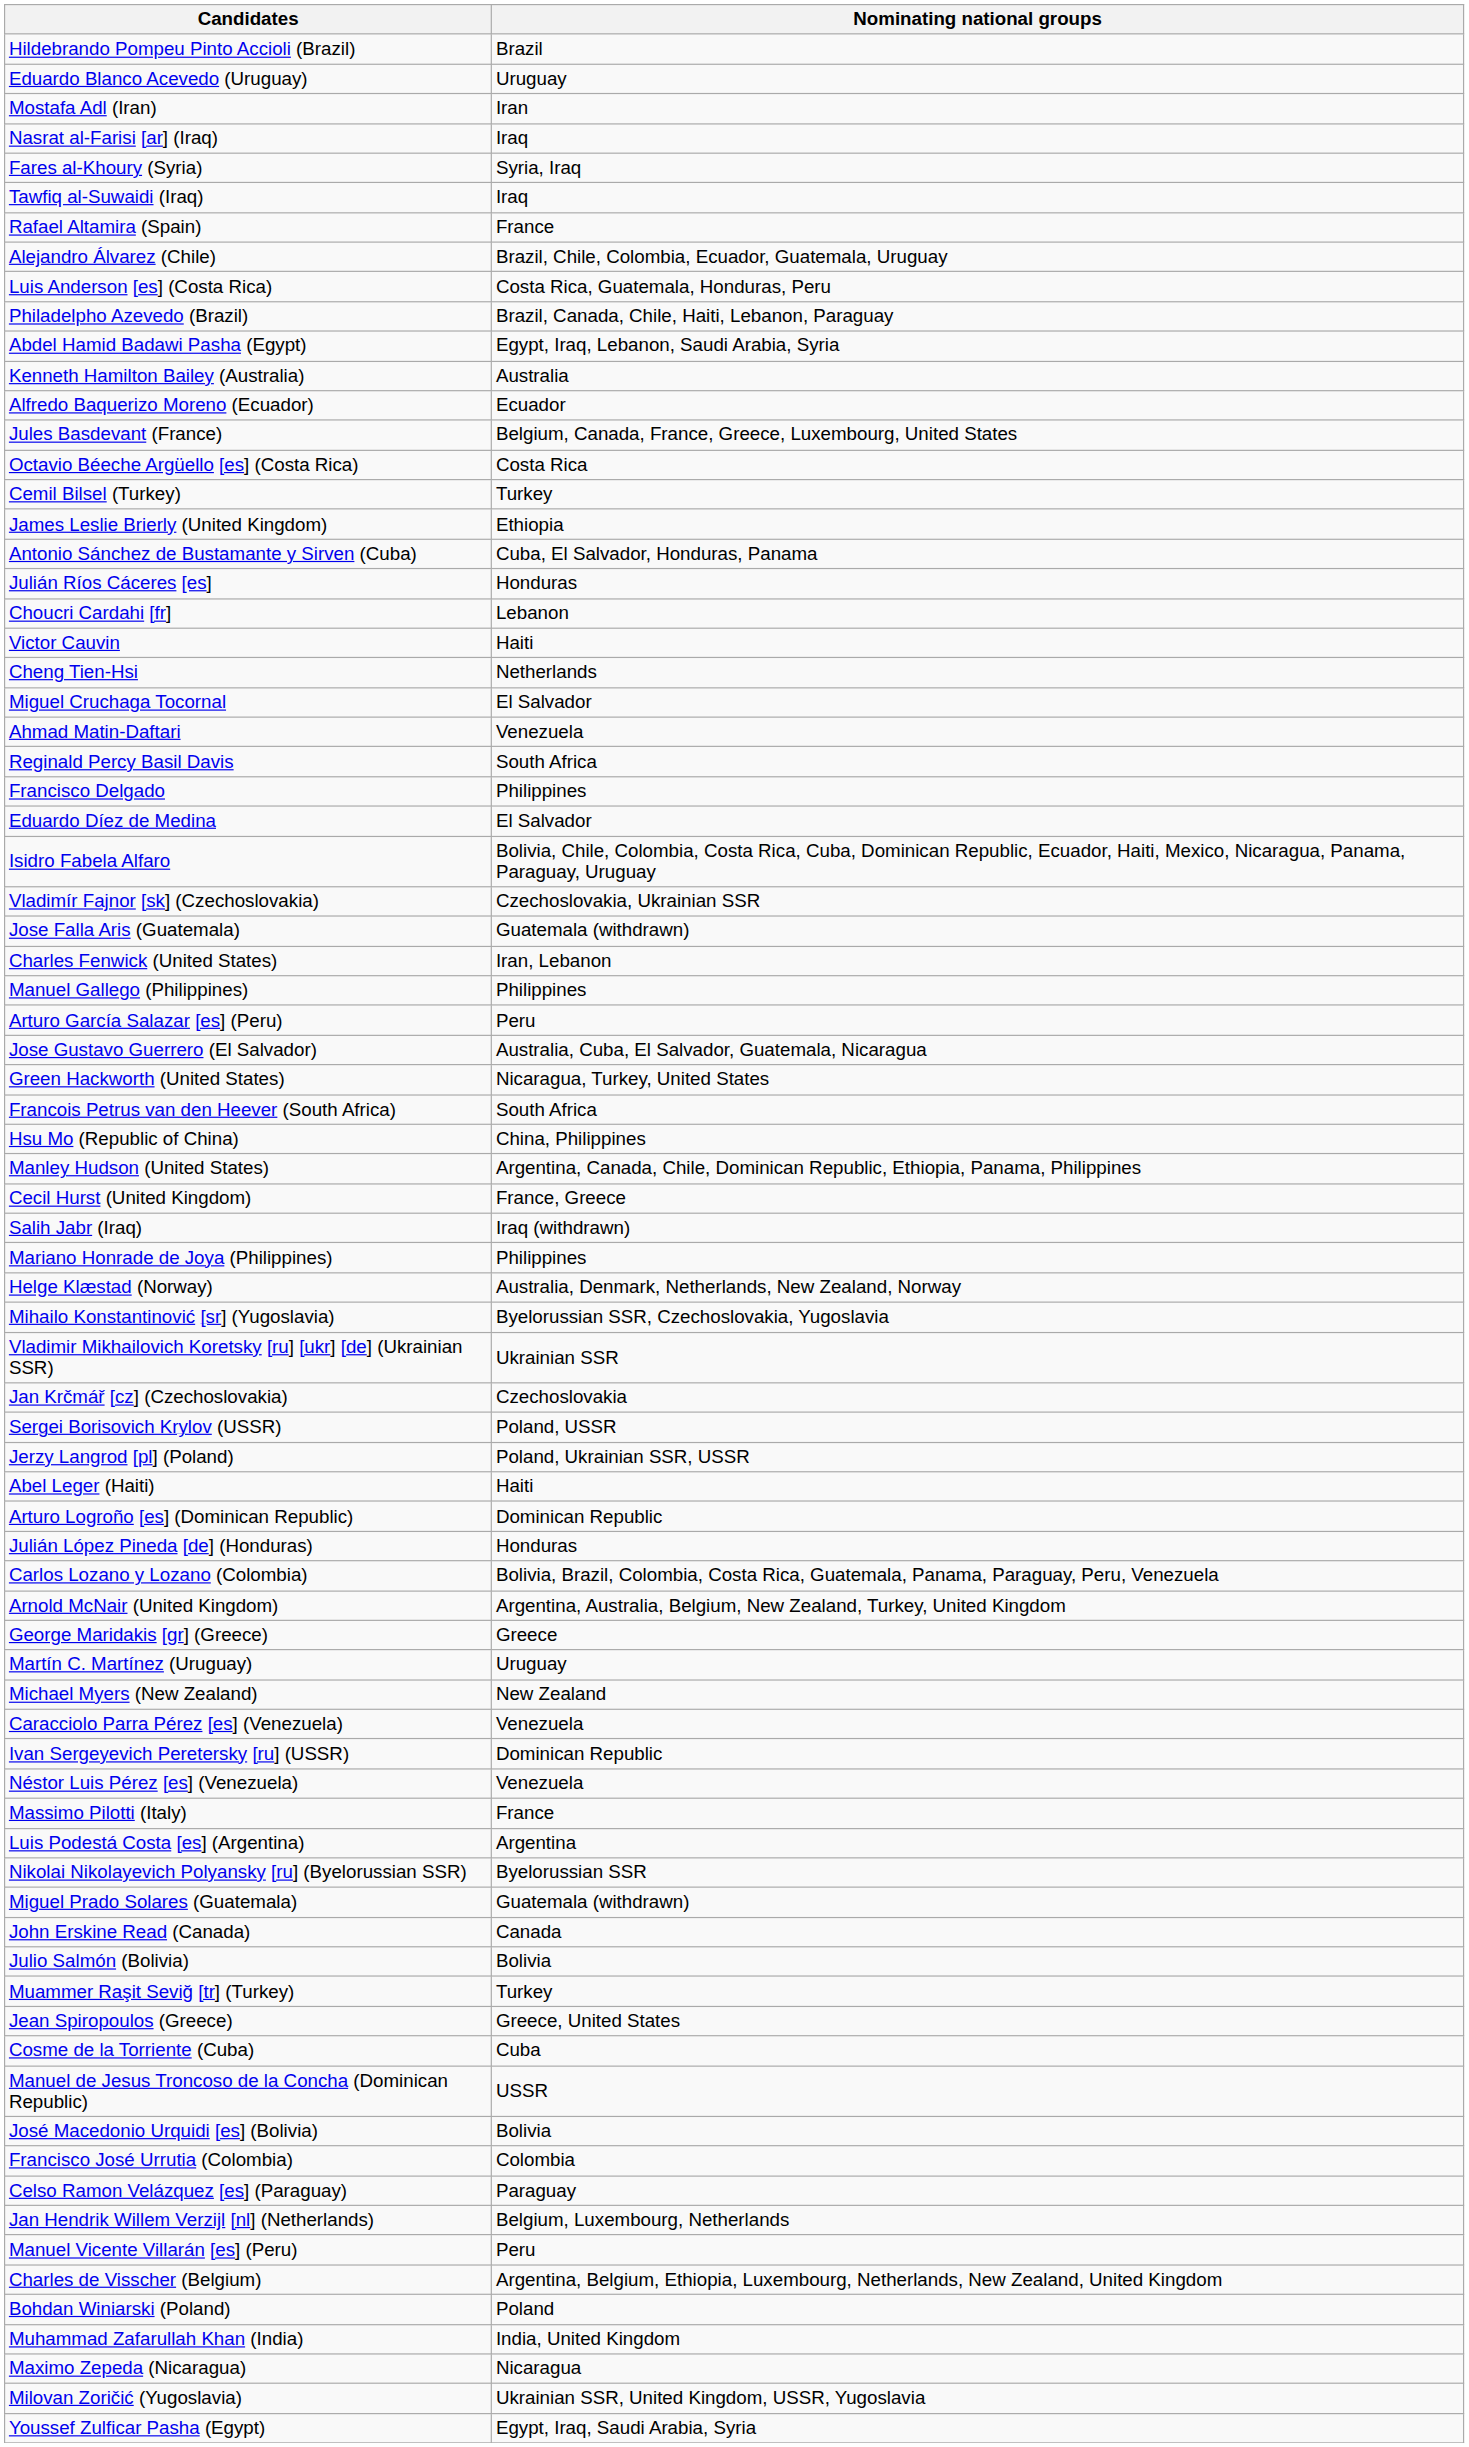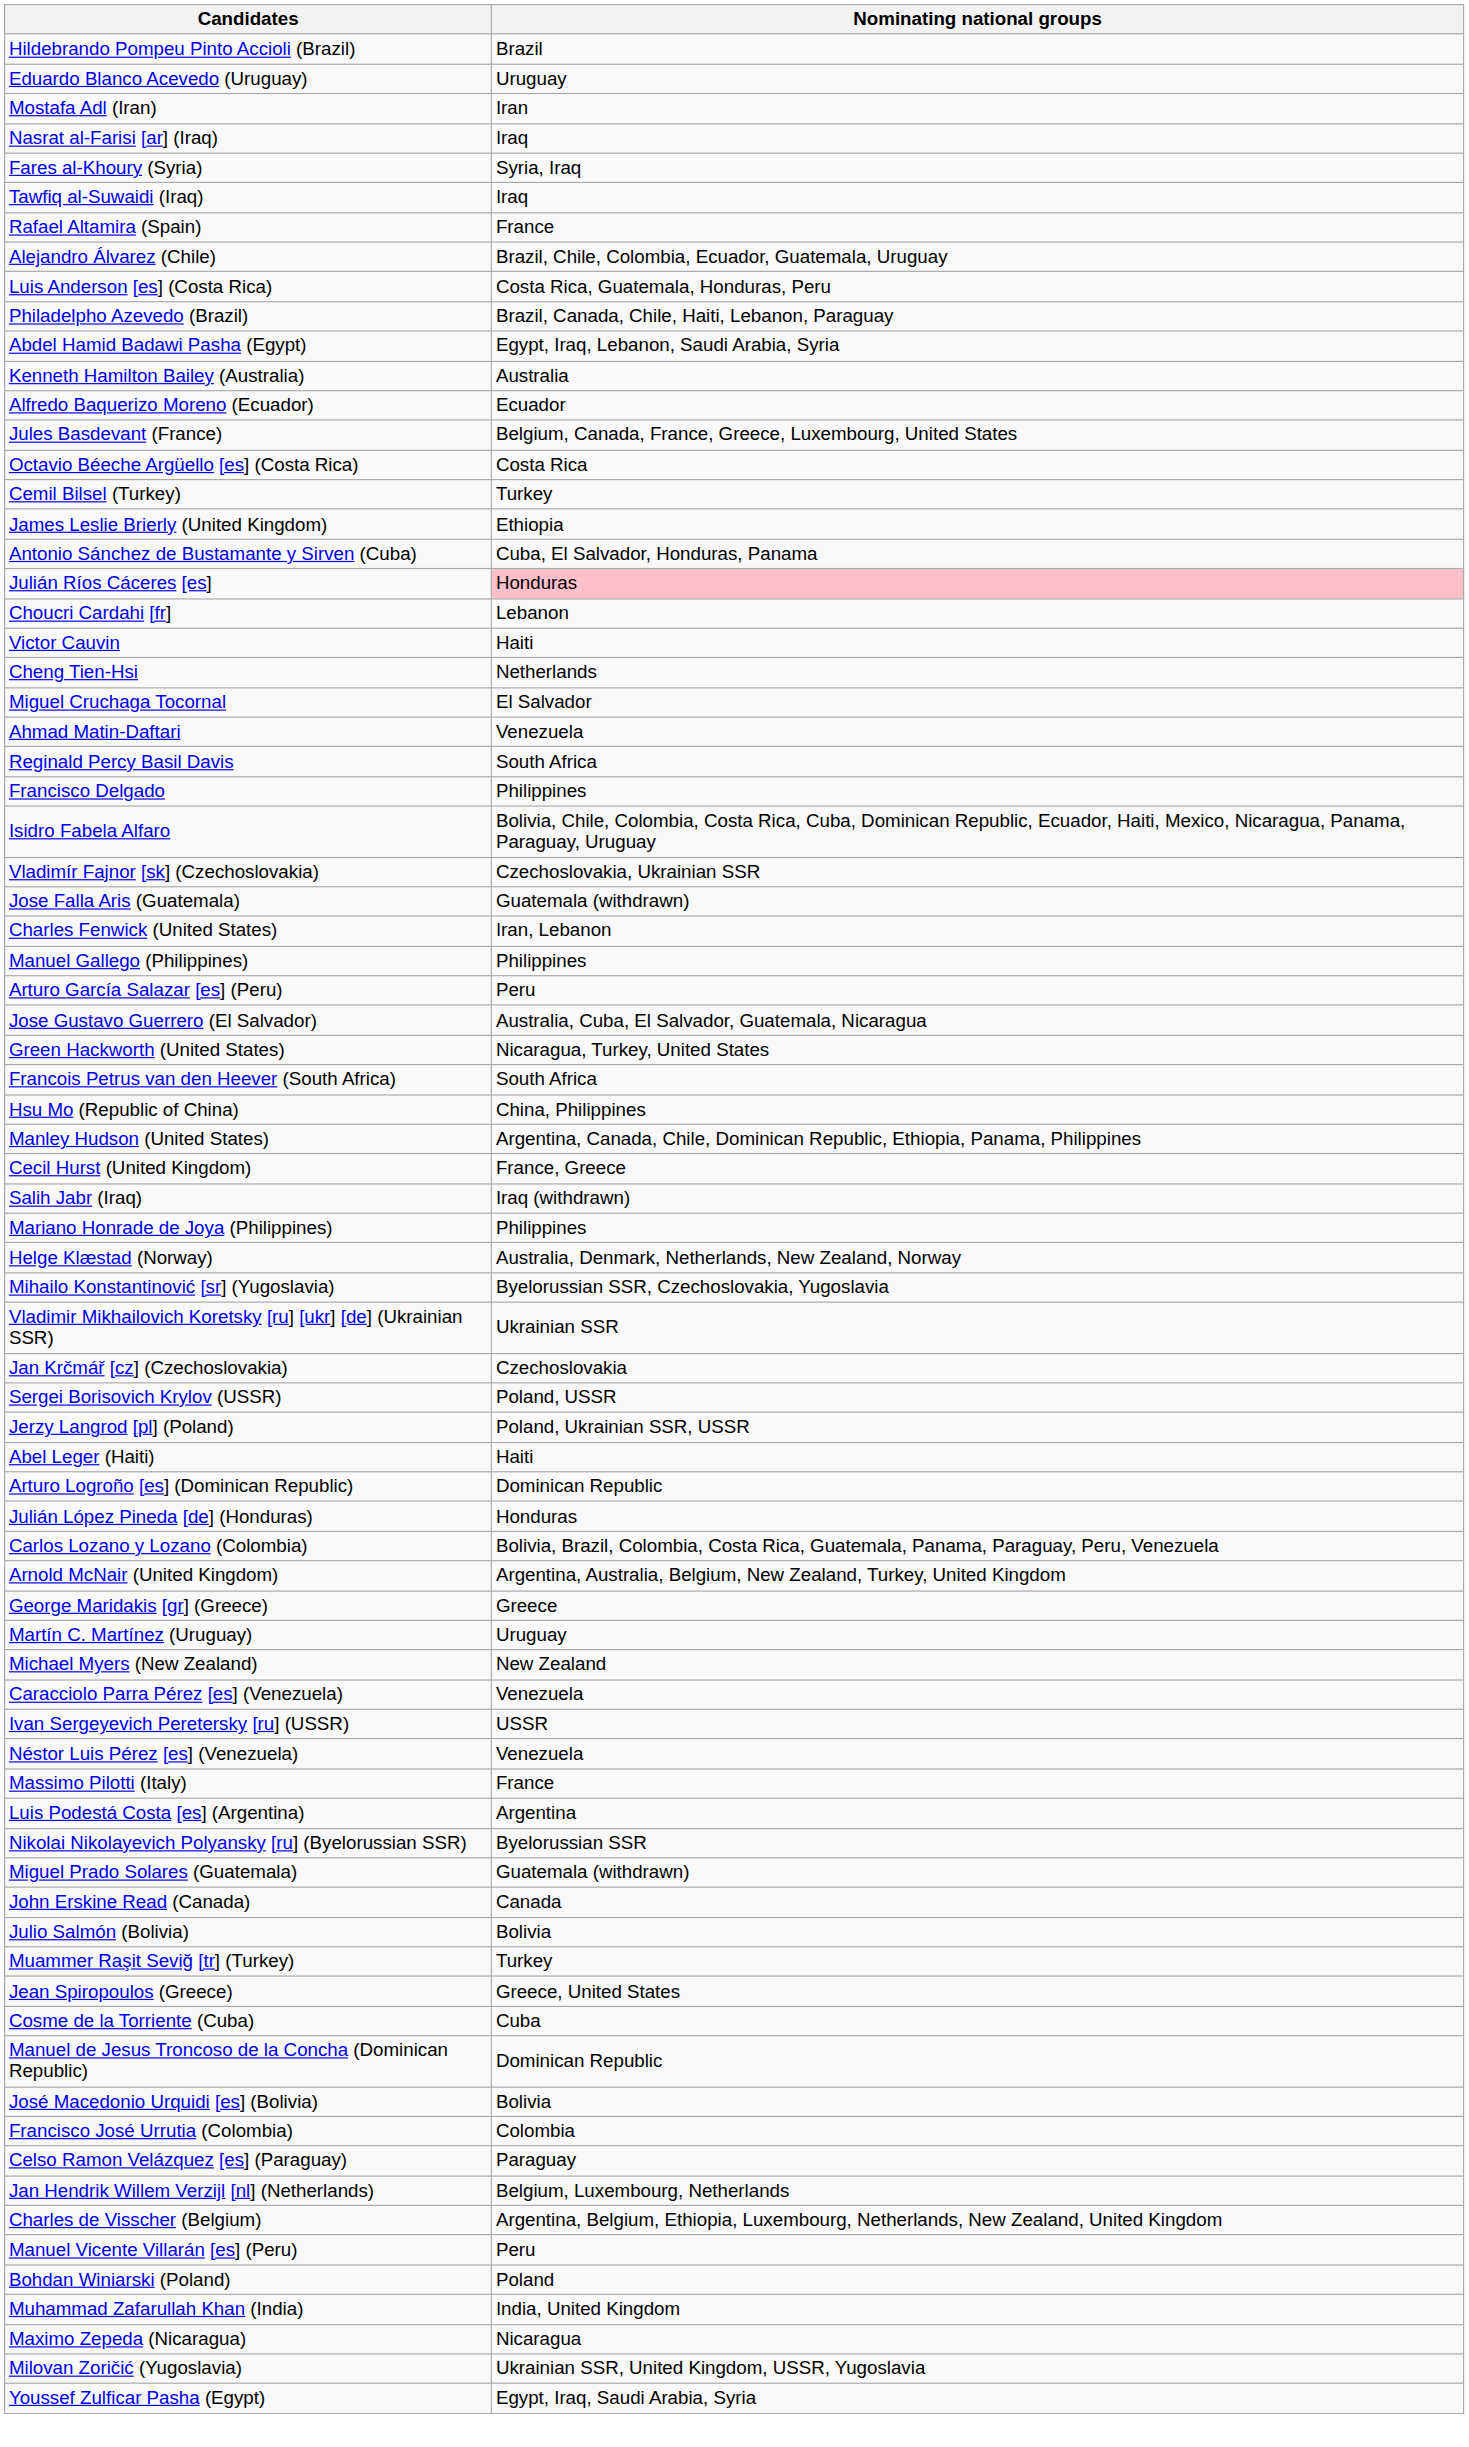Julián Ríos Cáceres [es] | Nominating national groups: no background -> pink background
- row: Eduardo Díez de Medina | El Salvador
Ivan Sergeyevich Peretersky [ru] (USSR) | Nominating national groups: Dominican Republic -> USSR
Manuel de Jesus Troncoso de la Concha (Dominican Republic) | Nominating national groups: USSR -> Dominican Republic
rows swapped: Manuel Vicente Villarán [es] (Peru) <-> Charles de Visscher (Belgium)
